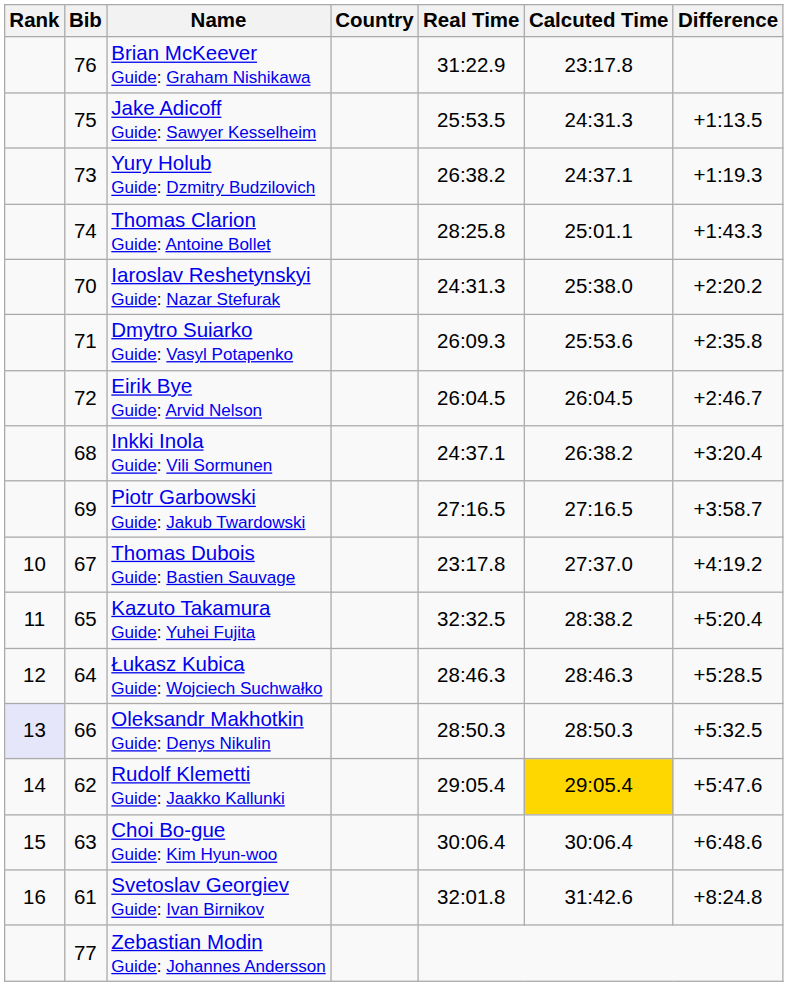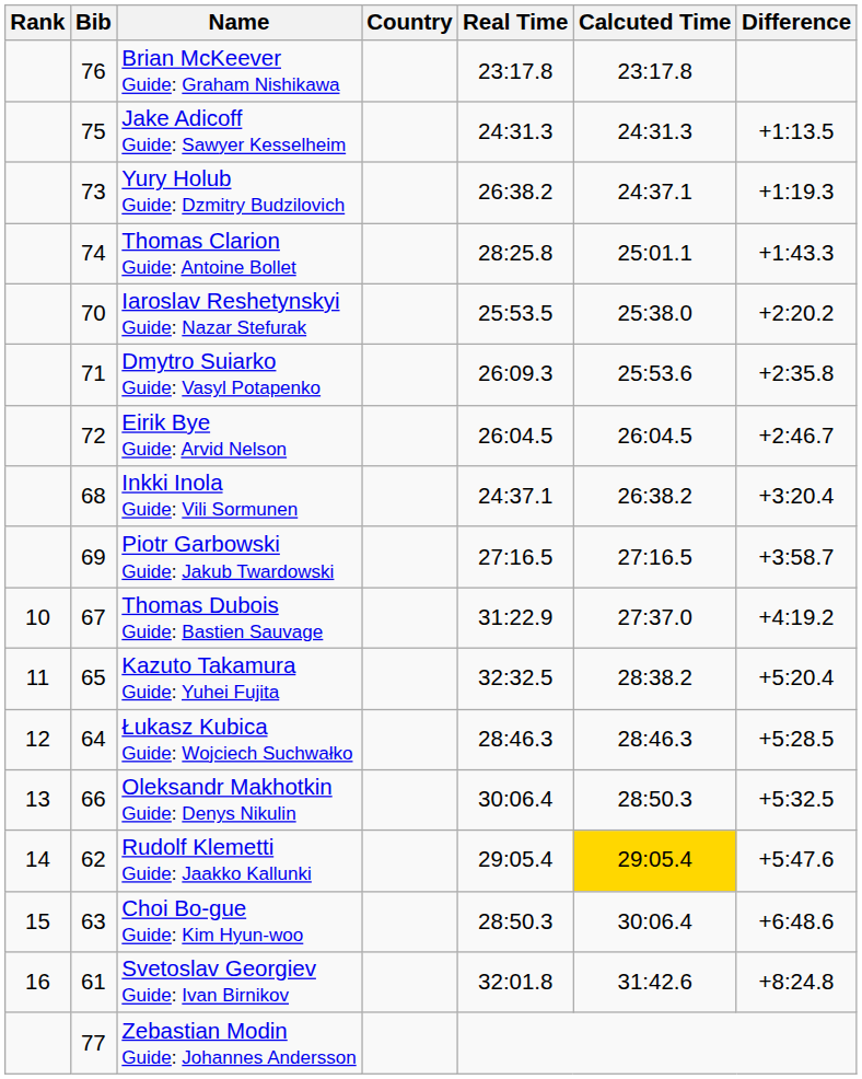Brian McKeever Guide: Graham Nishikawa | Real Time: 31:22.9 -> 23:17.8
Jake Adicoff Guide: Sawyer Kesselheim | Real Time: 25:53.5 -> 24:31.3
Iaroslav Reshetynskyi Guide: Nazar Stefurak | Real Time: 24:31.3 -> 25:53.5
Thomas Dubois Guide: Bastien Sauvage | Real Time: 23:17.8 -> 31:22.9
Oleksandr Makhotkin Guide: Denys Nikulin | Rank: lavender background -> no background
Oleksandr Makhotkin Guide: Denys Nikulin | Real Time: 28:50.3 -> 30:06.4
Choi Bo-gue Guide: Kim Hyun-woo | Real Time: 30:06.4 -> 28:50.3
